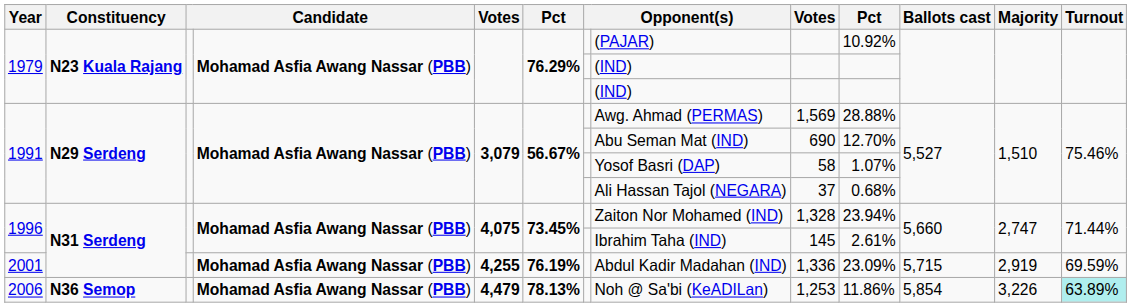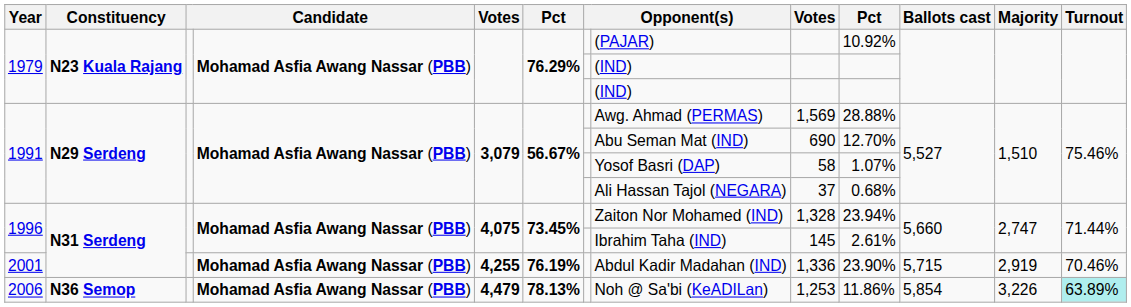2001 | column 10: 23.09% -> 23.90%
2001 | Turnout: 69.59% -> 70.46%
